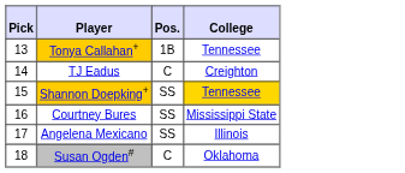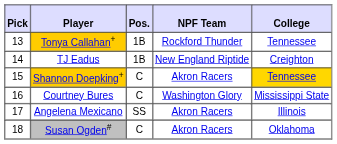+ column: NPF Team | Rockford Thunder | New England Riptide | Akron Racers | Washington Glory | Akron Racers | Akron Racers
TJ Eadus | Pos.: C -> 1B
Shannon Doepking+ | Pos.: SS -> C
Courtney Bures | Pos.: SS -> C
